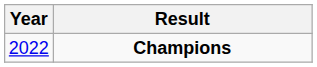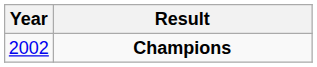Champions | Year: 2022 -> 2002
